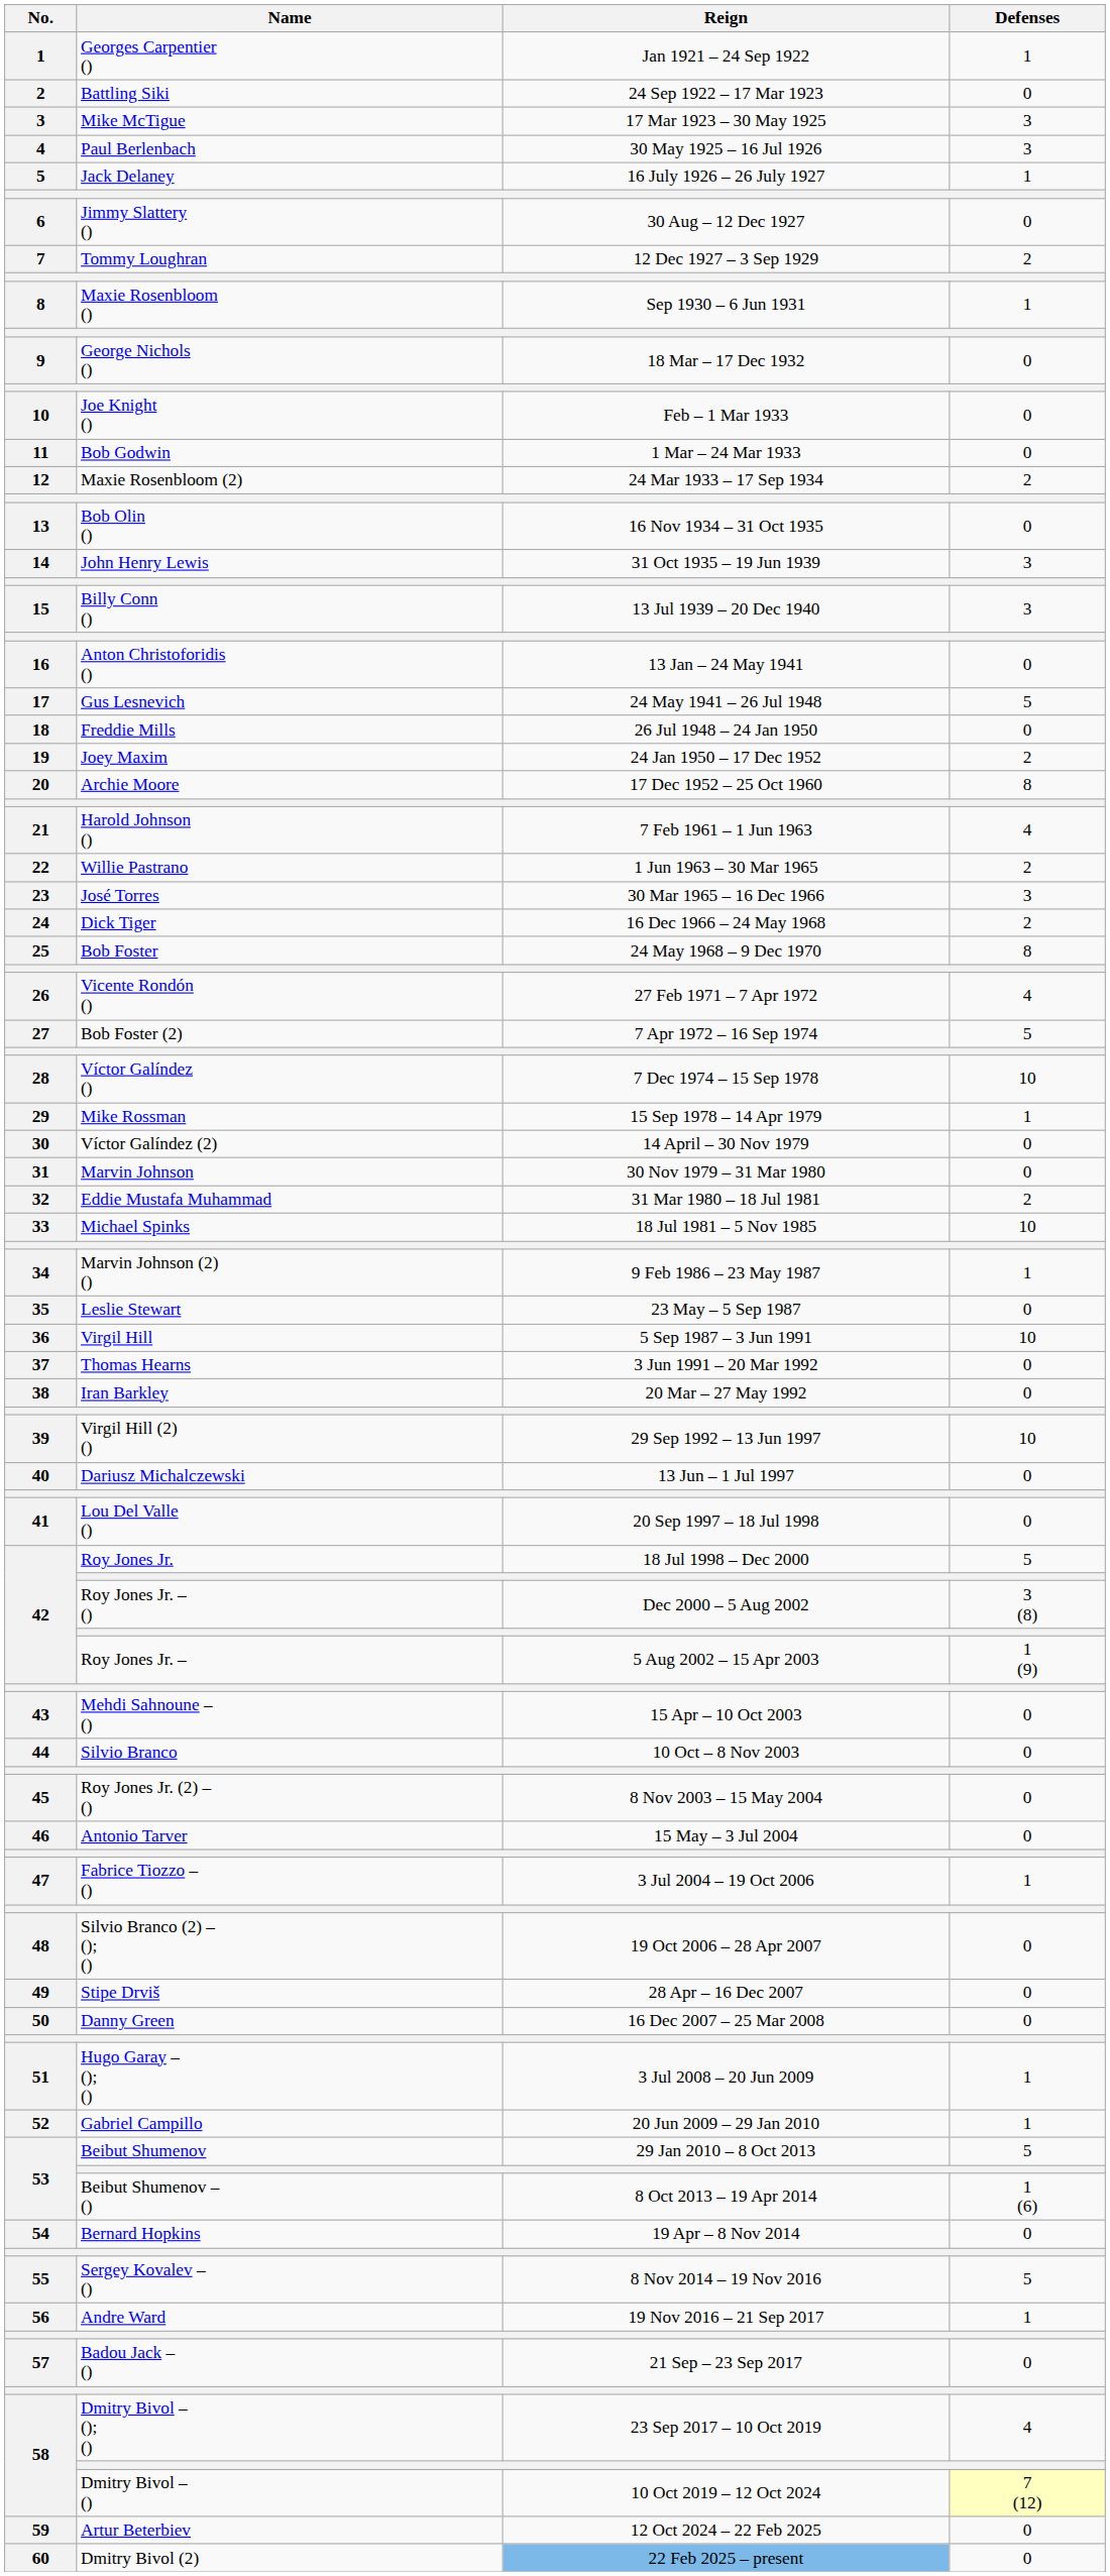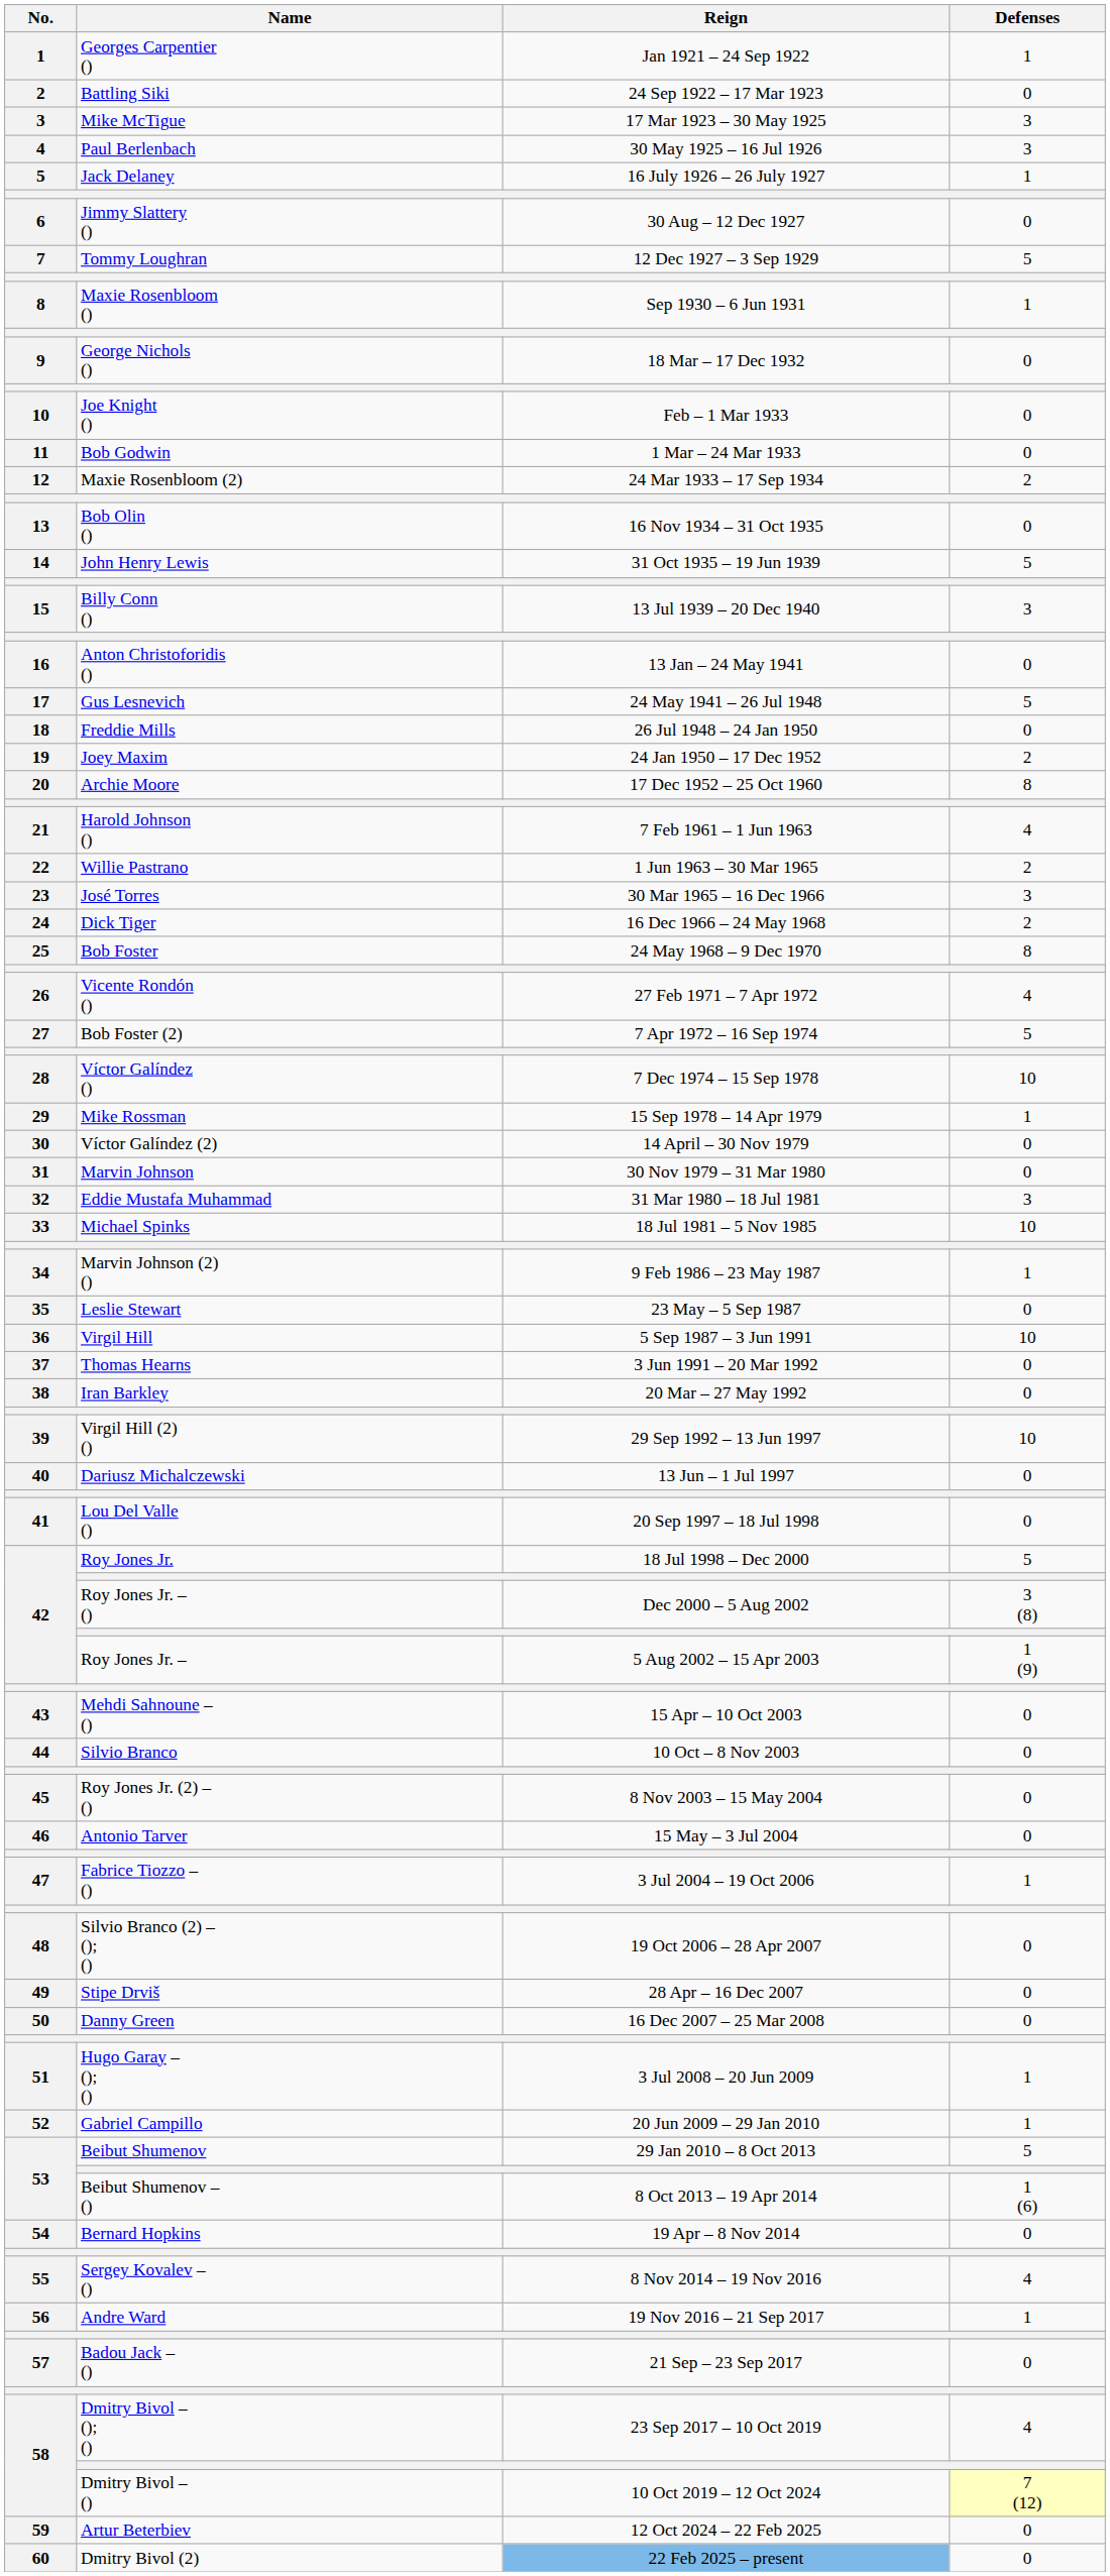Tommy Loughran | Defenses: 2 -> 5
John Henry Lewis | Defenses: 3 -> 5
Eddie Mustafa Muhammad | Defenses: 2 -> 3
Sergey Kovalev – () | Defenses: 5 -> 4
